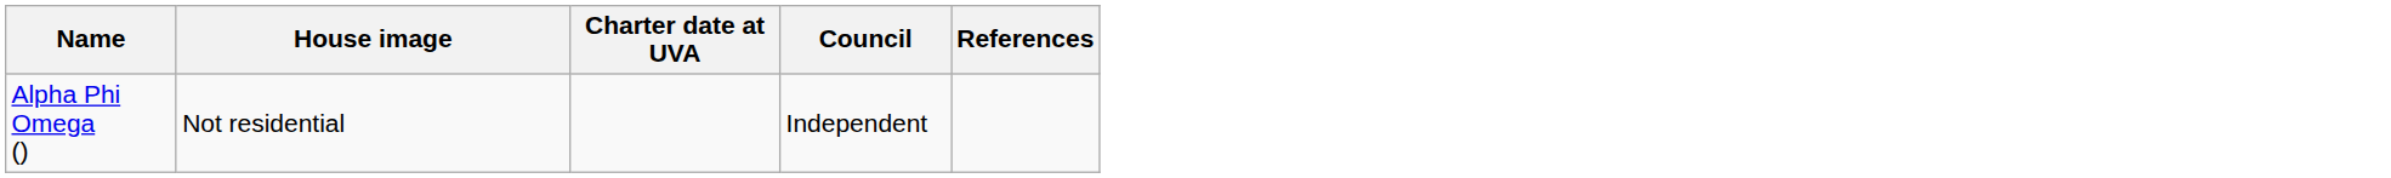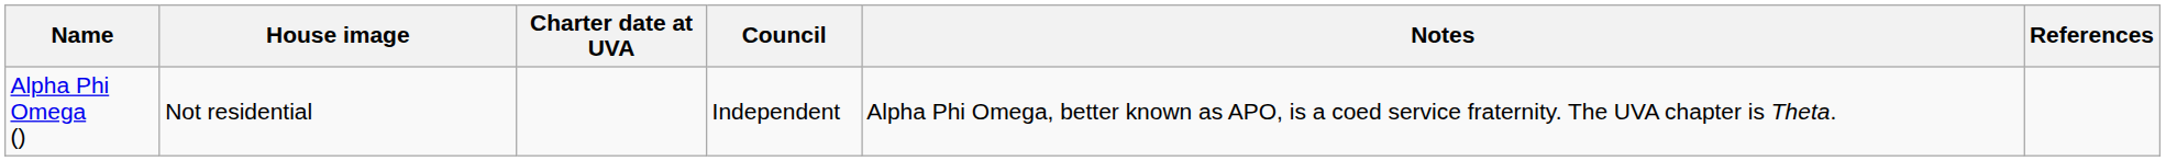+ column: Notes | Alpha Phi Omega, better known as APO, is a coed service fraternity. The UVA chapter is Theta.
